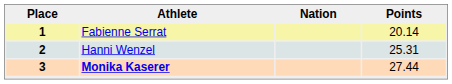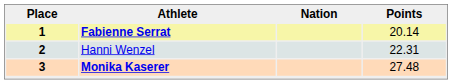1 | Athlete: normal -> bold
2 | Points: 25.31 -> 22.31
3 | Points: 27.44 -> 27.48
